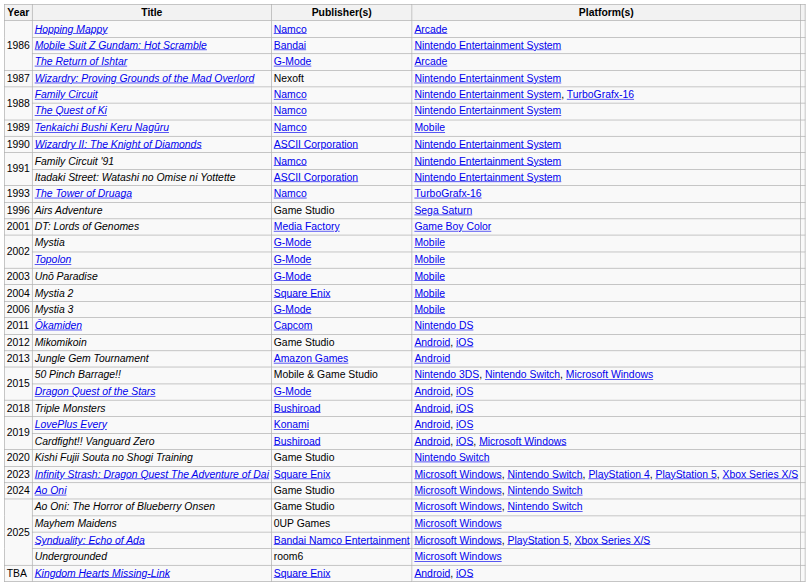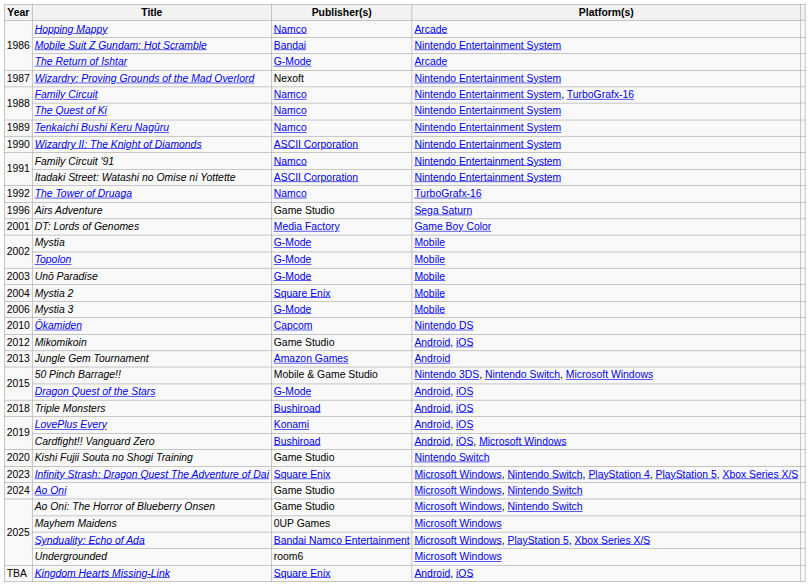Tenkaichi Bushi Keru Nagūru | Platform(s): Mobile -> Nintendo Entertainment System
The Tower of Druaga | Year: 1993 -> 1992
Ōkamiden | Year: 2011 -> 2010
